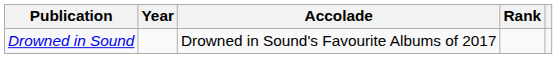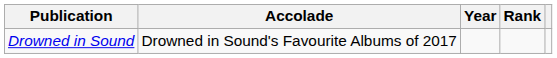columns swapped: Accolade <-> Year
